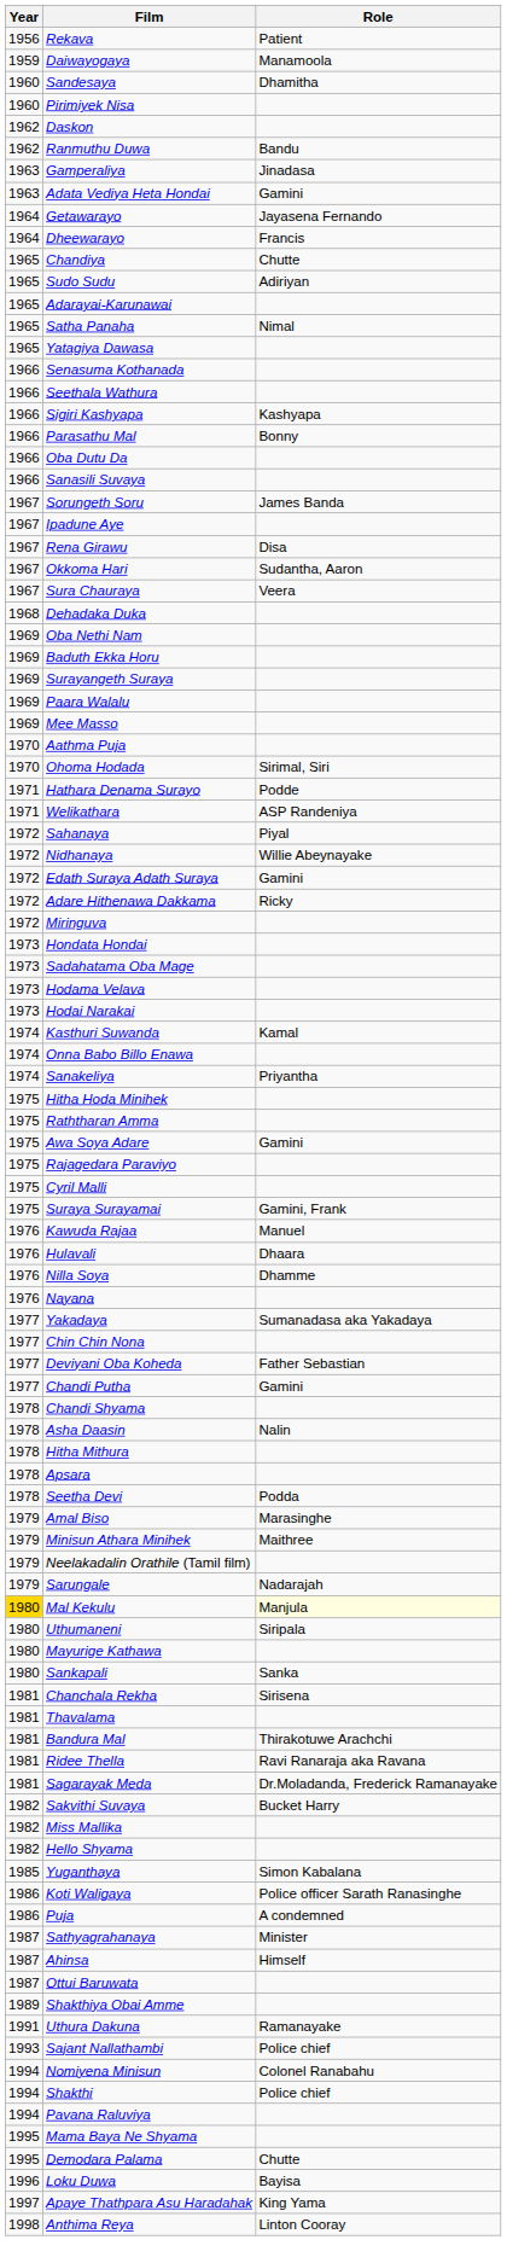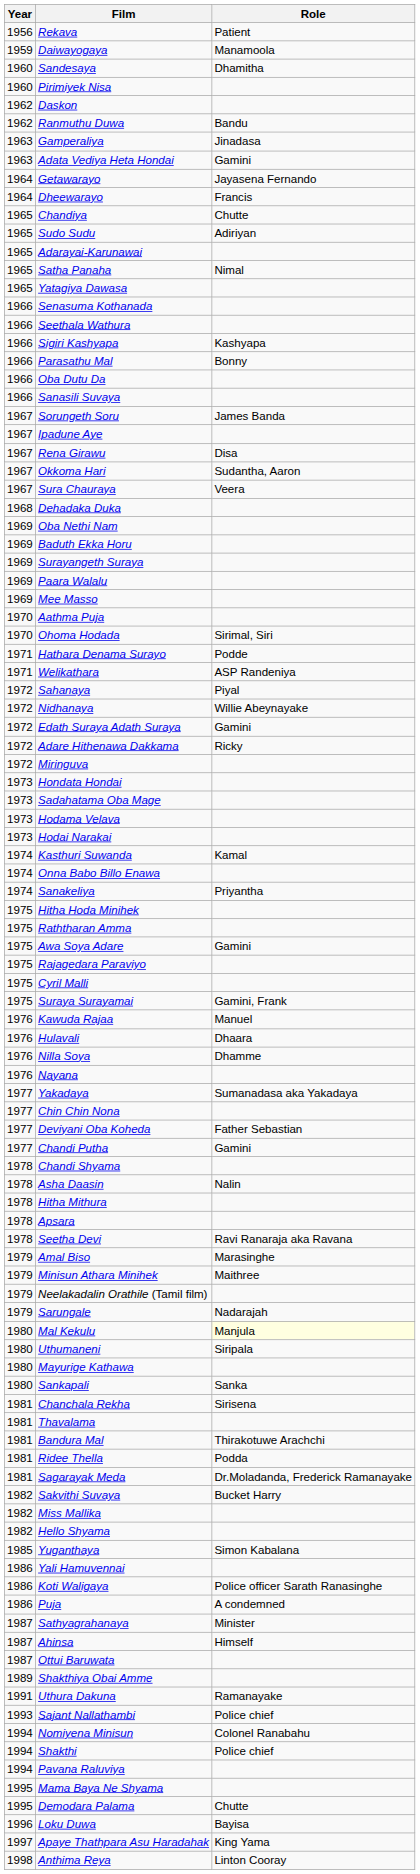Seetha Devi | Role: Podda -> Ravi Ranaraja aka Ravana
Mal Kekulu | Year: gold background -> no background
Ridee Thella | Role: Ravi Ranaraja aka Ravana -> Podda
+ row: 1986 | Yali Hamuvennai
